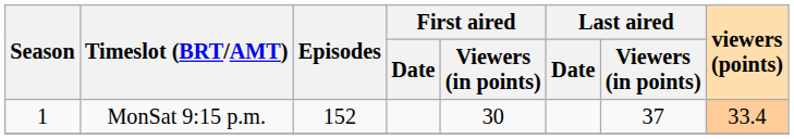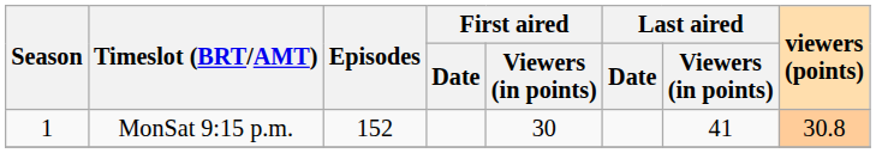MonSat 9:15 p.m. | Last aired / Viewers (in points): 37 -> 41
MonSat 9:15 p.m. | viewers (points): 33.4 -> 30.8
